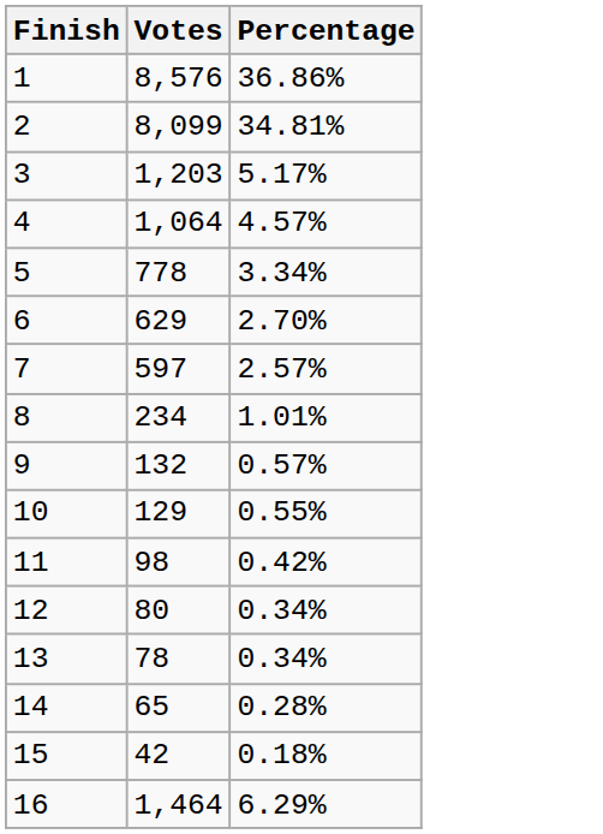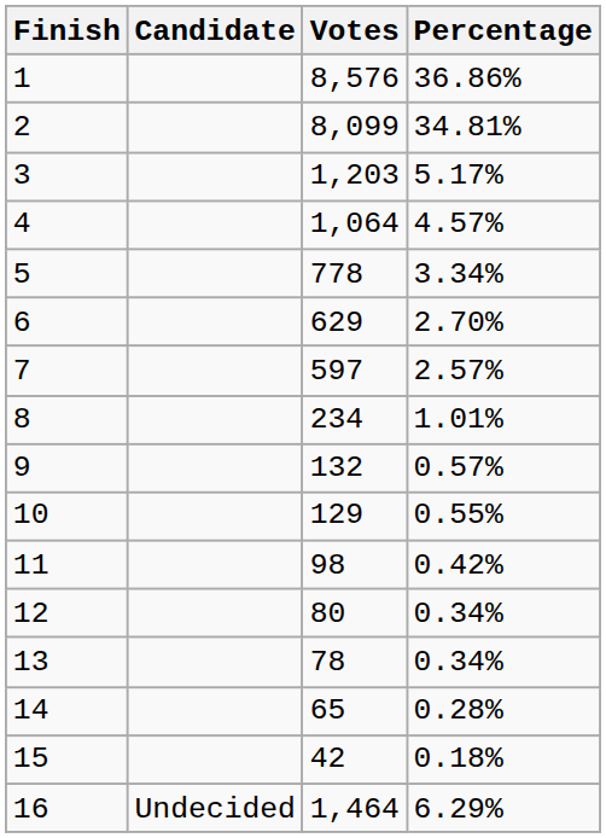+ column: Candidate | Undecided
